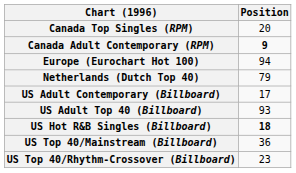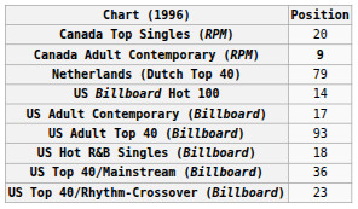- row: Europe (Eurochart Hot 100) | 94
+ row: US Billboard Hot 100 | 14
US Hot R&B Singles (Billboard) | Position: bold -> normal
